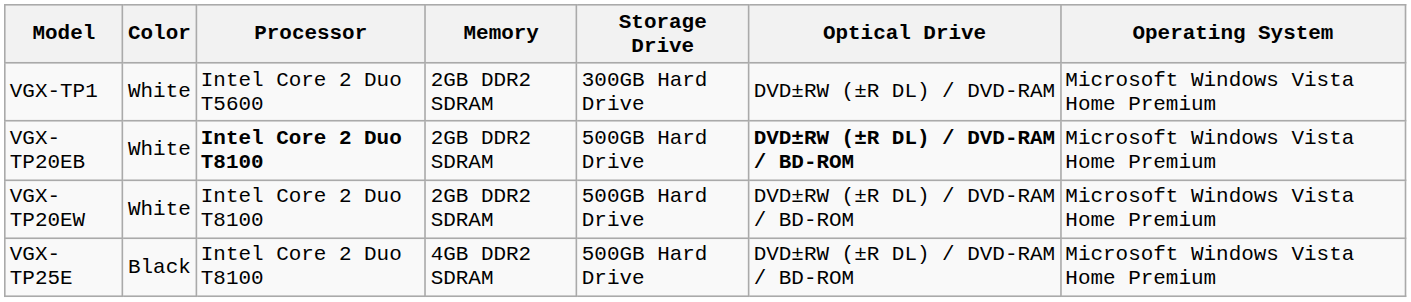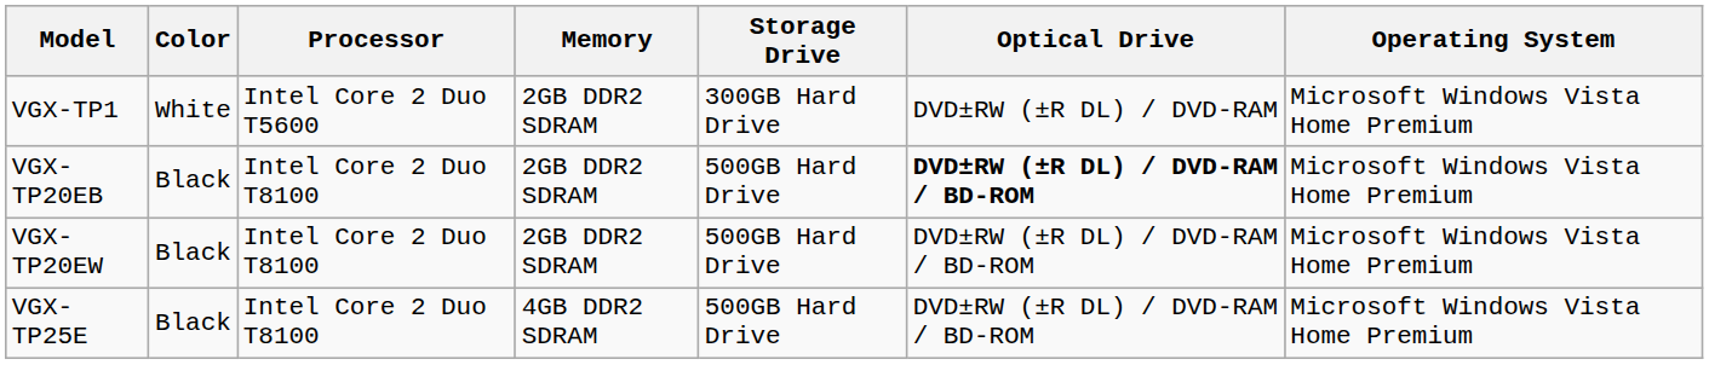VGX-TP20EB | Color: White -> Black
VGX-TP20EB | Processor: bold -> normal
VGX-TP20EW | Color: White -> Black
